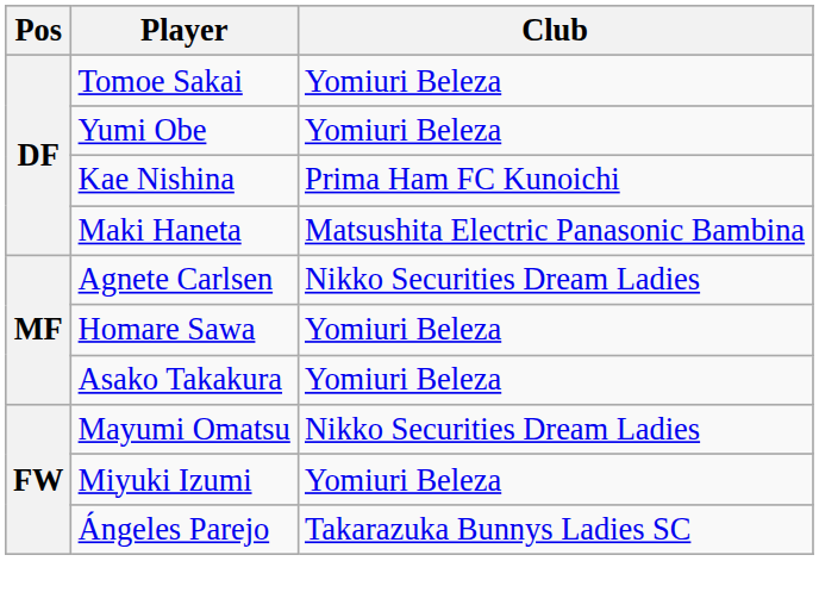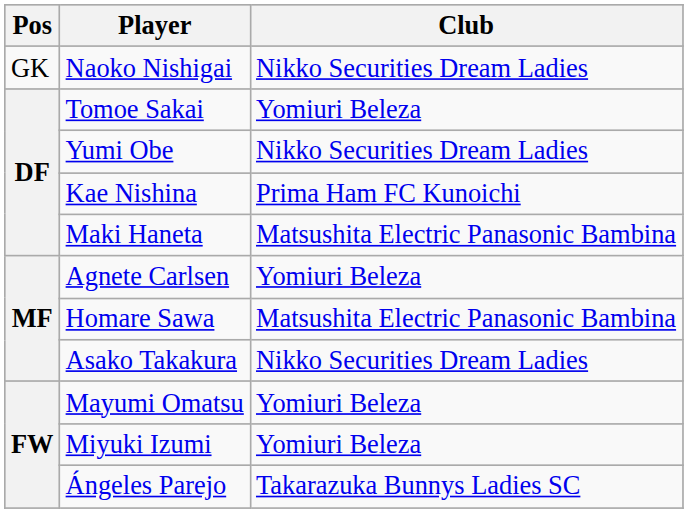+ row: GK | Naoko Nishigai | Nikko Securities Dream Ladies
Yumi Obe | Club: Yomiuri Beleza -> Nikko Securities Dream Ladies
Agnete Carlsen | Club: Nikko Securities Dream Ladies -> Yomiuri Beleza
Homare Sawa | Club: Yomiuri Beleza -> Matsushita Electric Panasonic Bambina
Asako Takakura | Club: Yomiuri Beleza -> Nikko Securities Dream Ladies
Mayumi Omatsu | Club: Nikko Securities Dream Ladies -> Yomiuri Beleza
